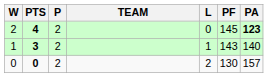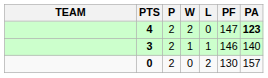columns swapped: TEAM <-> W
4 | PF: 145 -> 147
3 | PF: 143 -> 146
